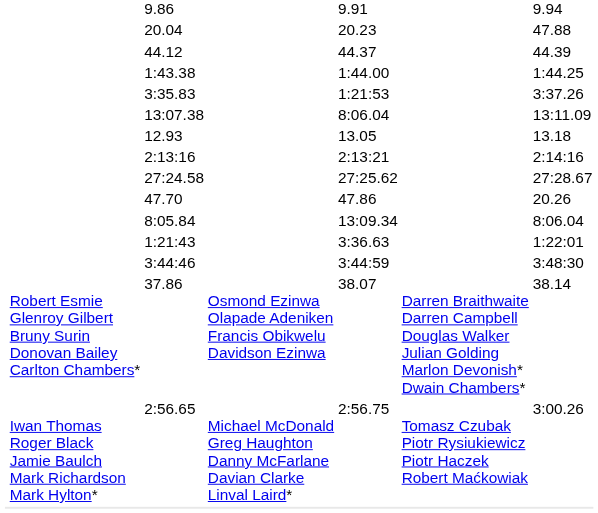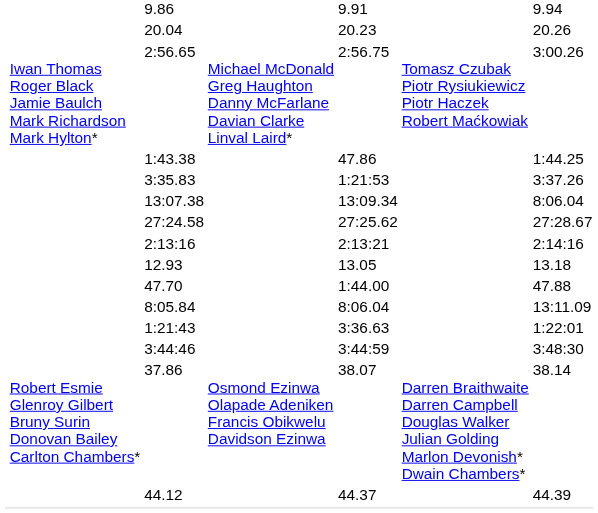20.04 | column 7: 47.88 -> 20.26
rows swapped: 44.12 <-> 2:56.65
1:43.38 | column 5: 1:44.00 -> 47.86
13:07.38 | column 5: 8:06.04 -> 13:09.34
13:07.38 | column 7: 13:11.09 -> 8:06.04
rows swapped: 27:24.58 <-> 12.93
47.70 | column 5: 47.86 -> 1:44.00
47.70 | column 7: 20.26 -> 47.88
8:05.84 | column 5: 13:09.34 -> 8:06.04
8:05.84 | column 7: 8:06.04 -> 13:11.09
